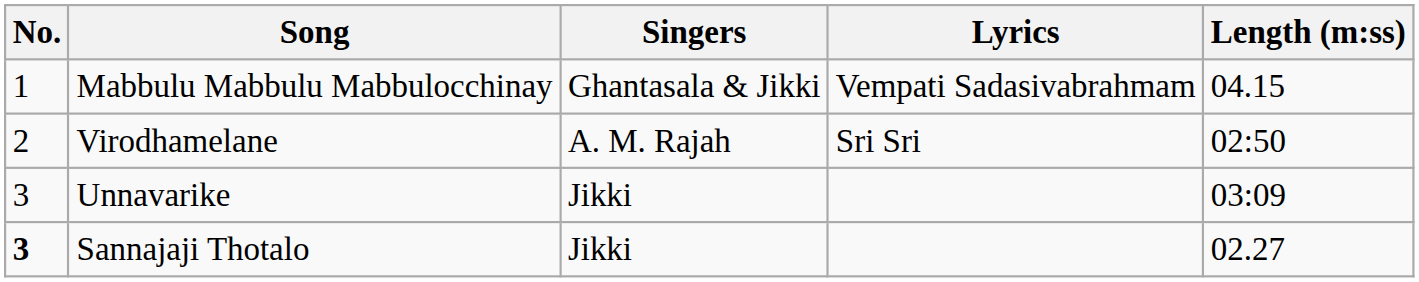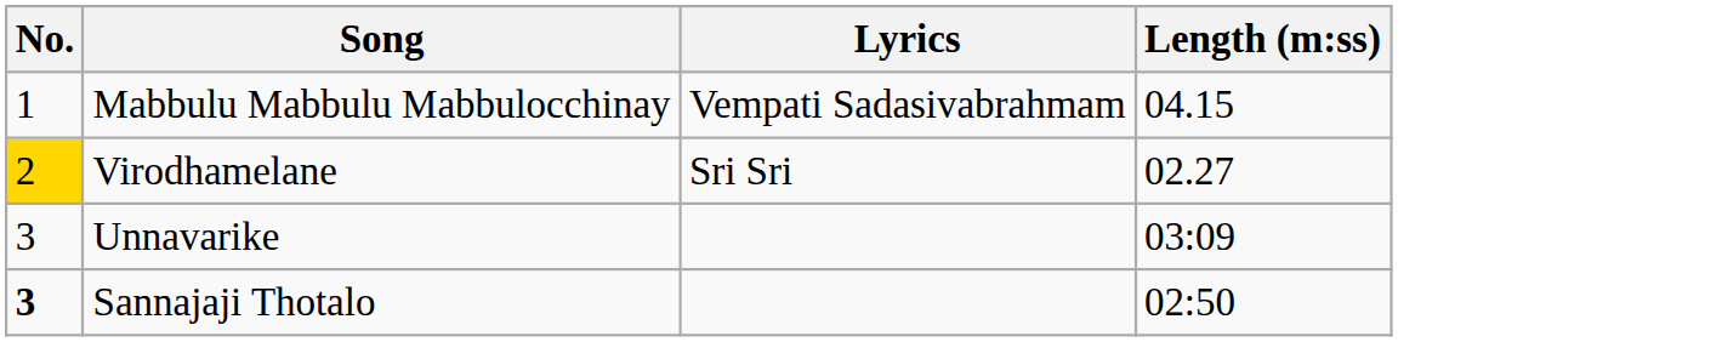- column: Singers | Ghantasala & Jikki | A. M. Rajah | Jikki | Jikki
Virodhamelane | No.: no background -> gold background
Virodhamelane | Length (m:ss): 02:50 -> 02.27
Sannajaji Thotalo | Length (m:ss): 02.27 -> 02:50
